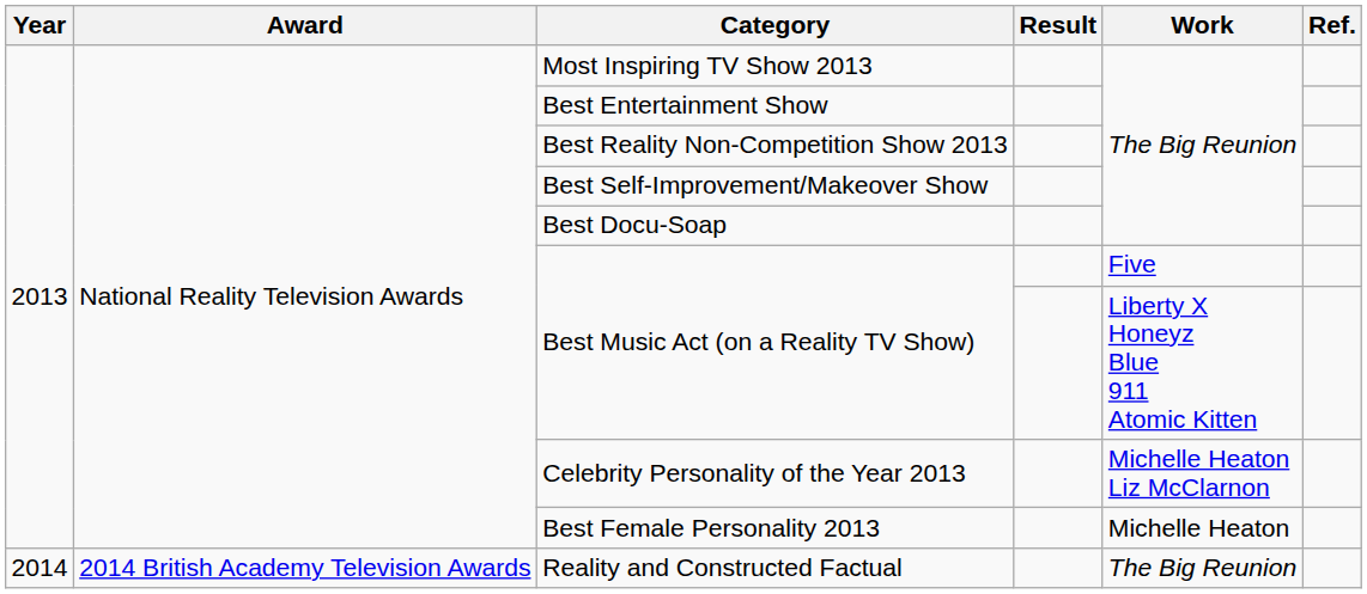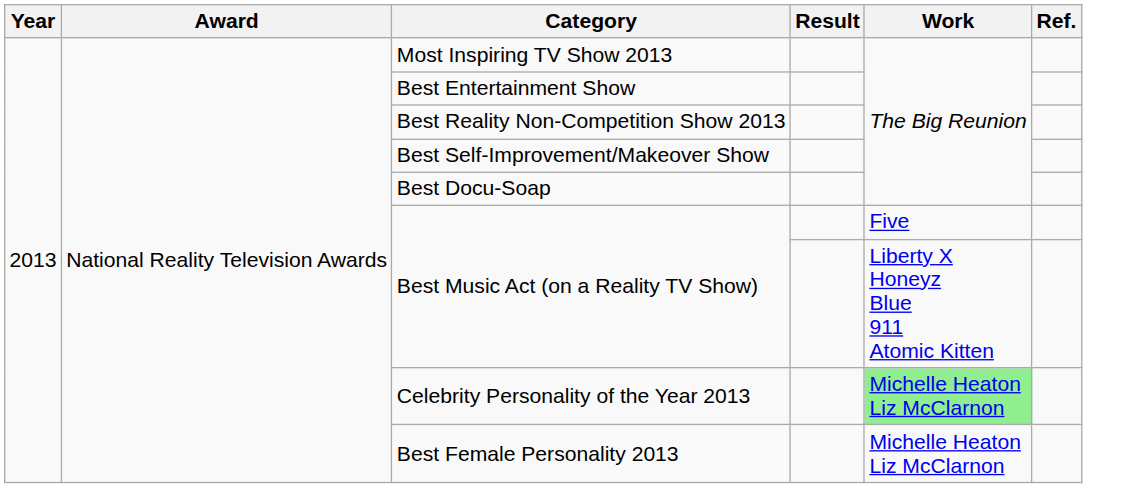Celebrity Personality of the Year 2013 | Work: no background -> lightgreen background
Best Female Personality 2013 | Work: Michelle Heaton -> Michelle Heaton Liz McClarnon
- row: 2014 | 2014 British Academy Television Awards | Reality and Constructed Factual | The Big Reunion
